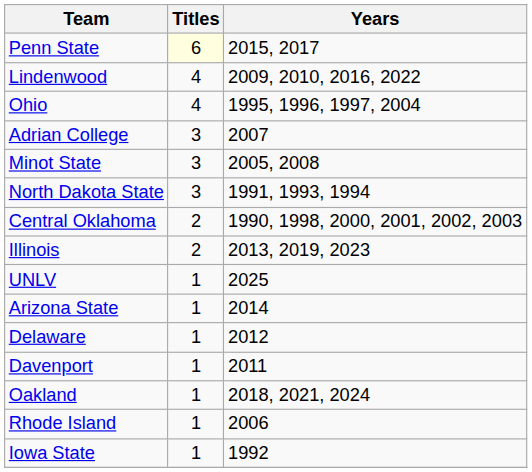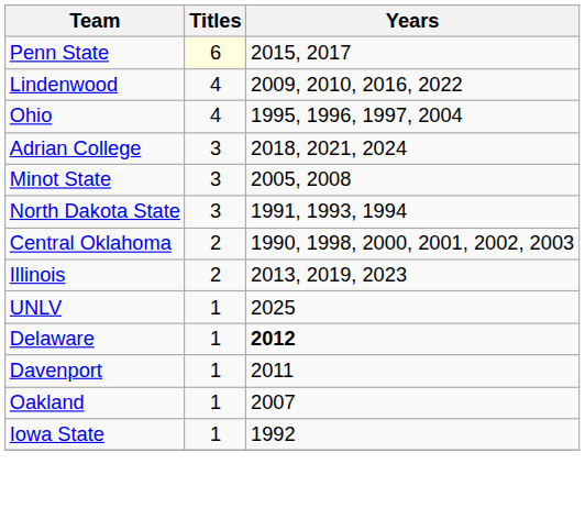Adrian College | Years: 2007 -> 2018, 2021, 2024
- row: Arizona State | 1 | 2014
Delaware | Years: normal -> bold
Oakland | Years: 2018, 2021, 2024 -> 2007
- row: Rhode Island | 1 | 2006
